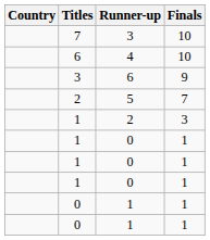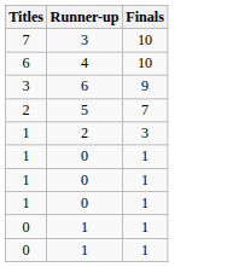- column: Country
